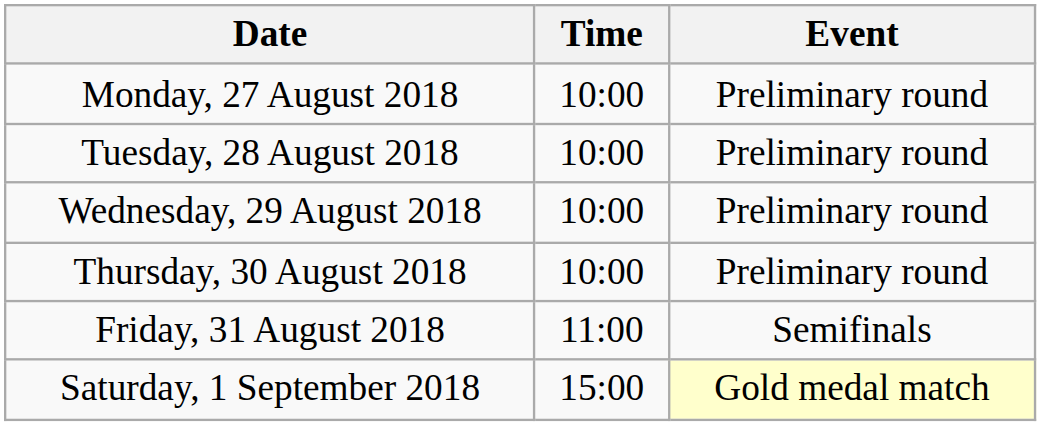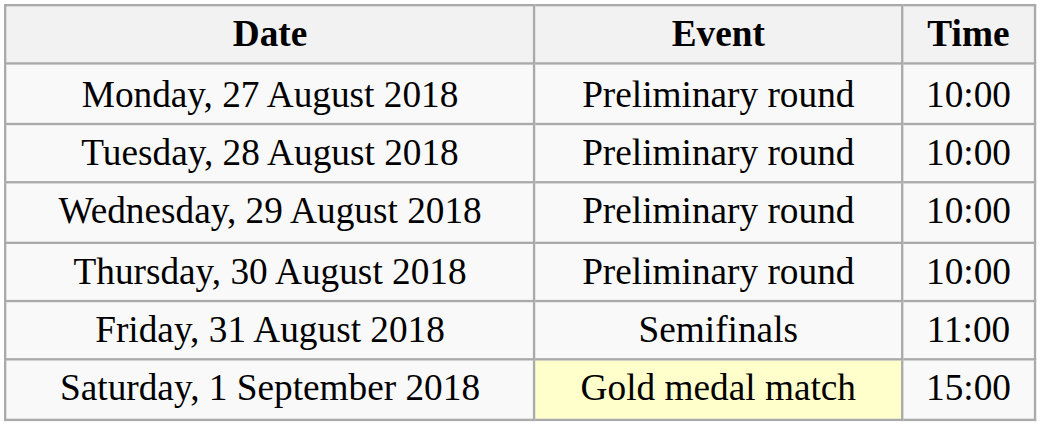columns swapped: Time <-> Event
